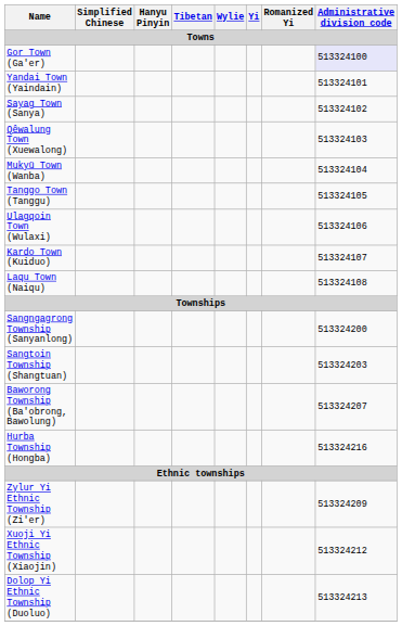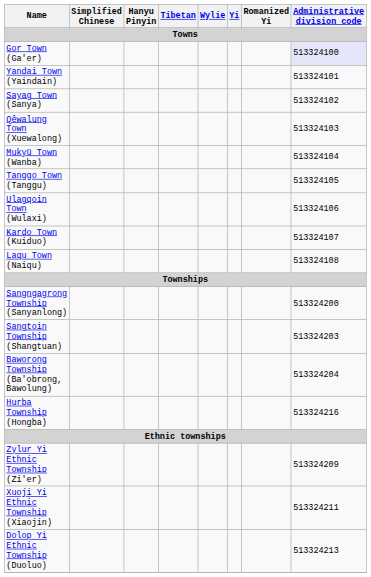Baworong Township (Ba'obrong, Bawolung) | Administrative division code: 513324207 -> 513324204
Xuoji Yi Ethnic Township (Xiaojin) | Administrative division code: 513324212 -> 513324211
